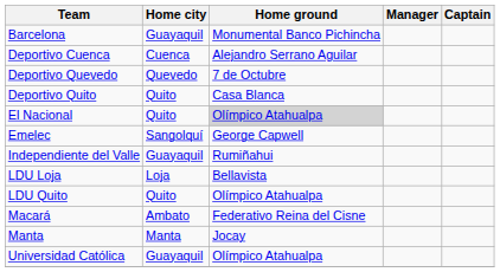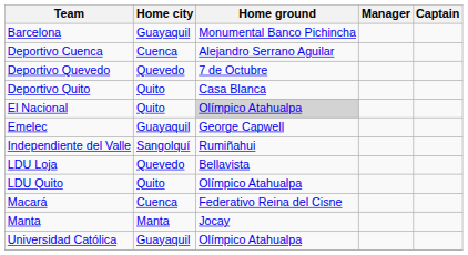Emelec | Home city: Sangolquí -> Guayaquil
Independiente del Valle | Home city: Guayaquil -> Sangolquí
LDU Loja | Home city: Loja -> Quevedo
Macará | Home city: Ambato -> Cuenca
